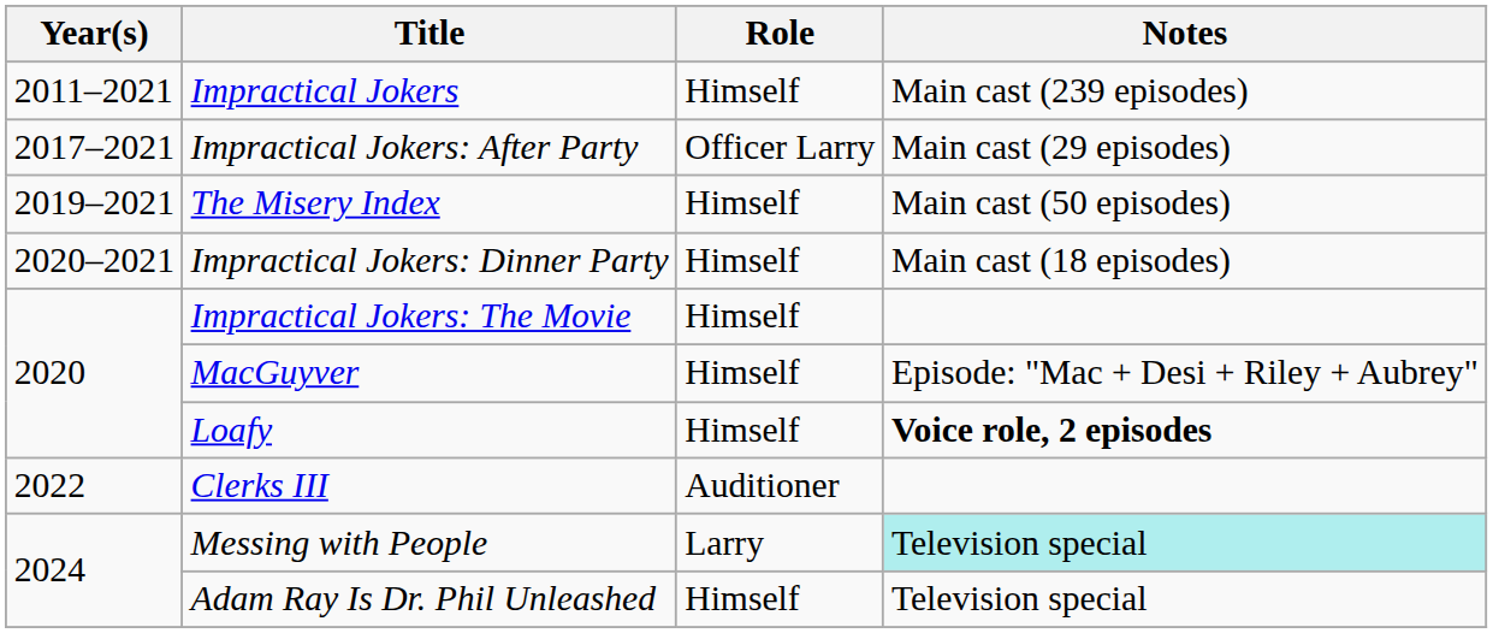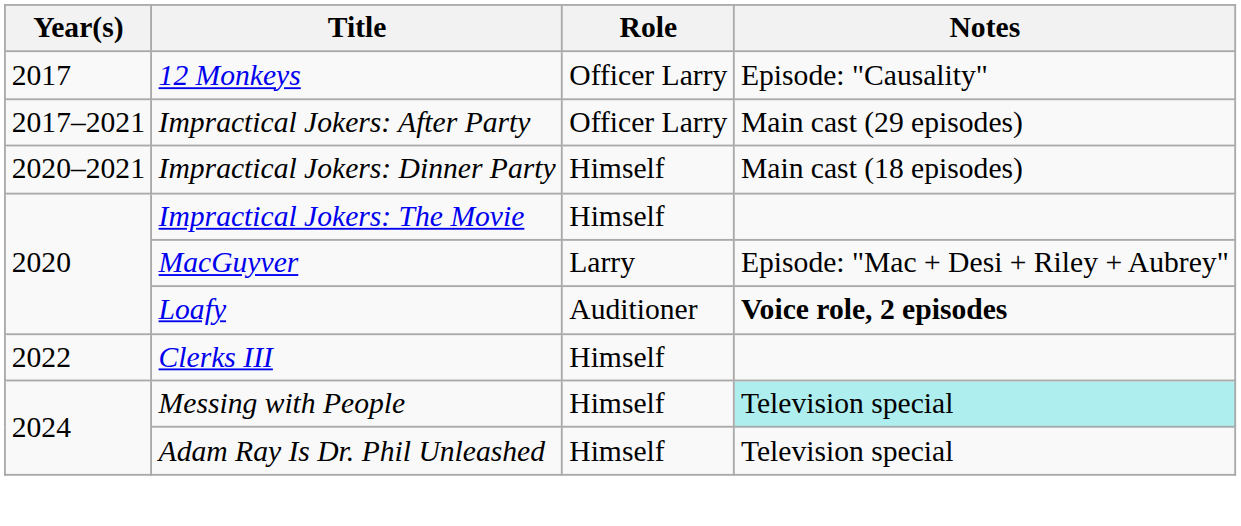- row: 2011–2021 | Impractical Jokers | Himself | Main cast (239 episodes)
+ row: 2017 | 12 Monkeys | Officer Larry | Episode: "Causality"
- row: 2019–2021 | The Misery Index | Himself | Main cast (50 episodes)
MacGuyver | Role: Himself -> Larry
Loafy | Role: Himself -> Auditioner
Clerks III | Role: Auditioner -> Himself
Messing with People | Role: Larry -> Himself
